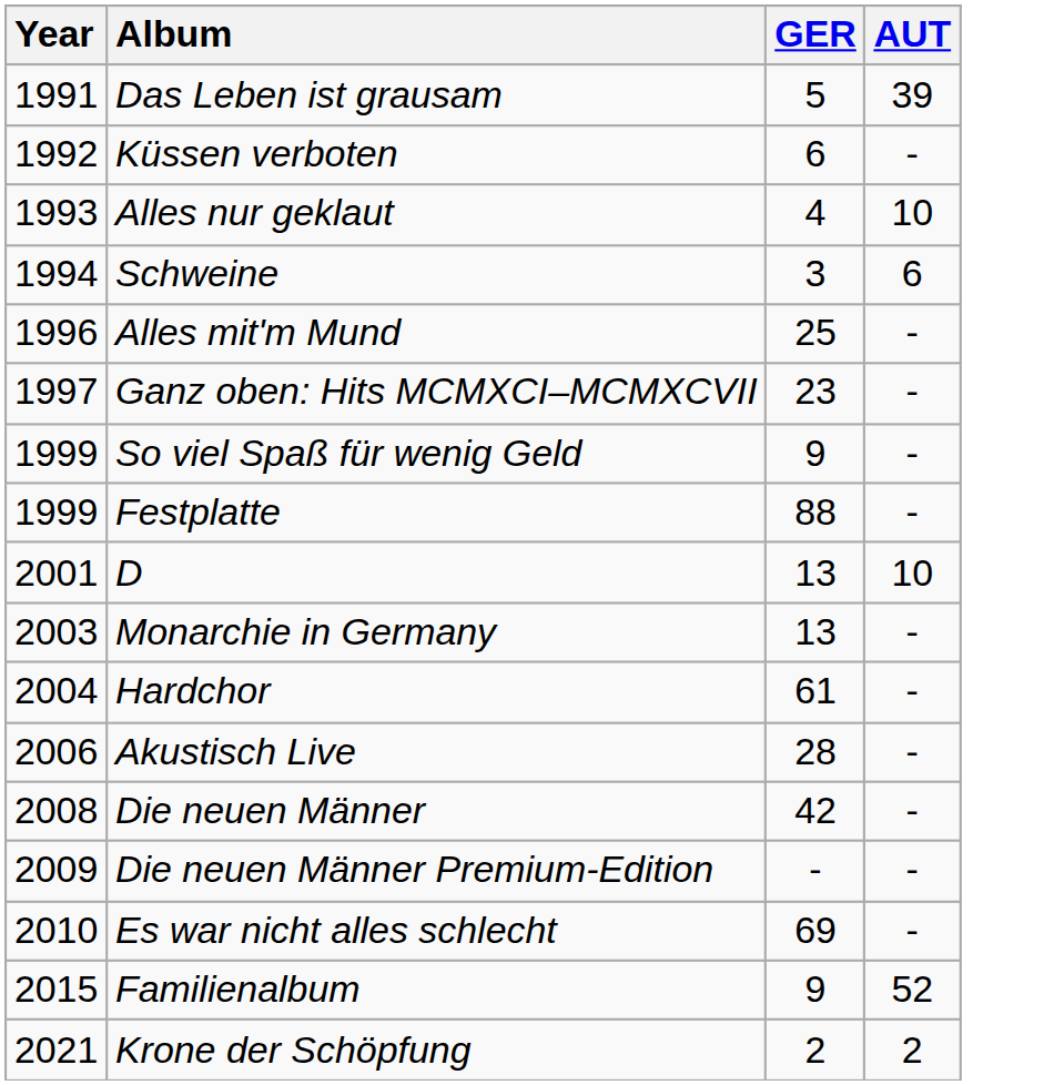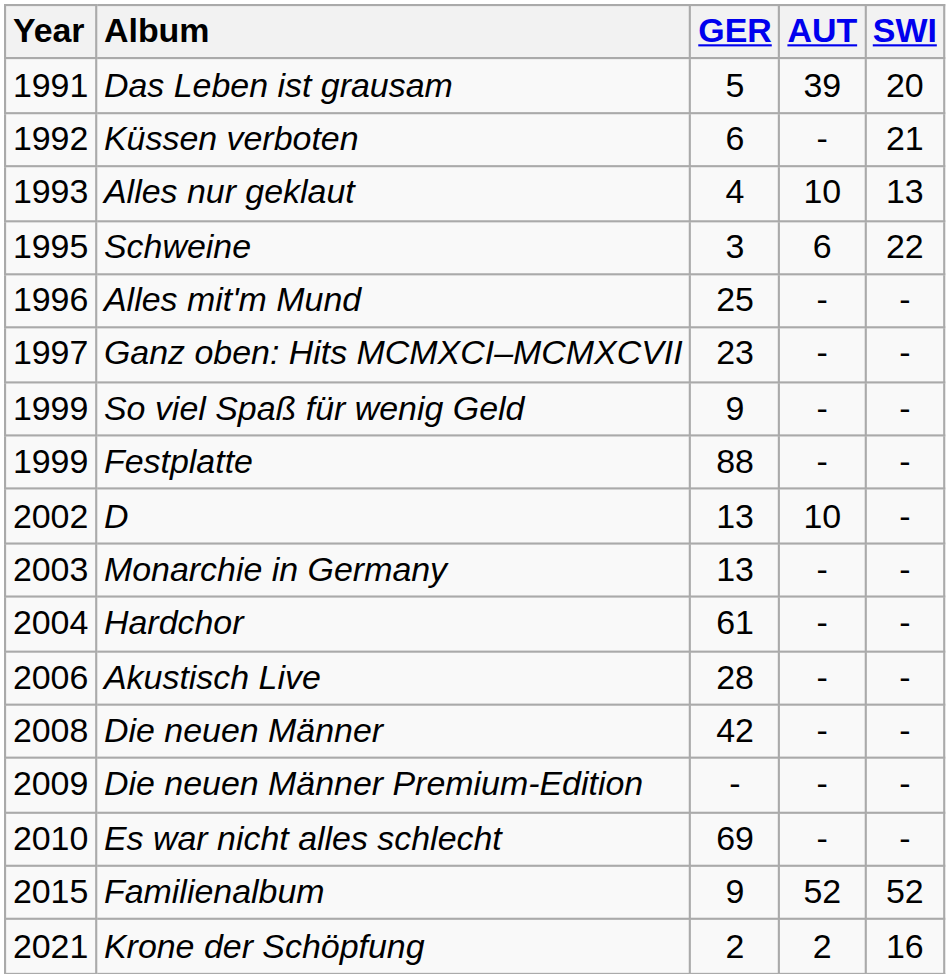+ column: SWI | 20 | 21 | 13 | 22 | - | - | - | - | - | - | - | - | - | - | - | 52 | 16
Schweine | Year: 1994 -> 1995
D | Year: 2001 -> 2002
